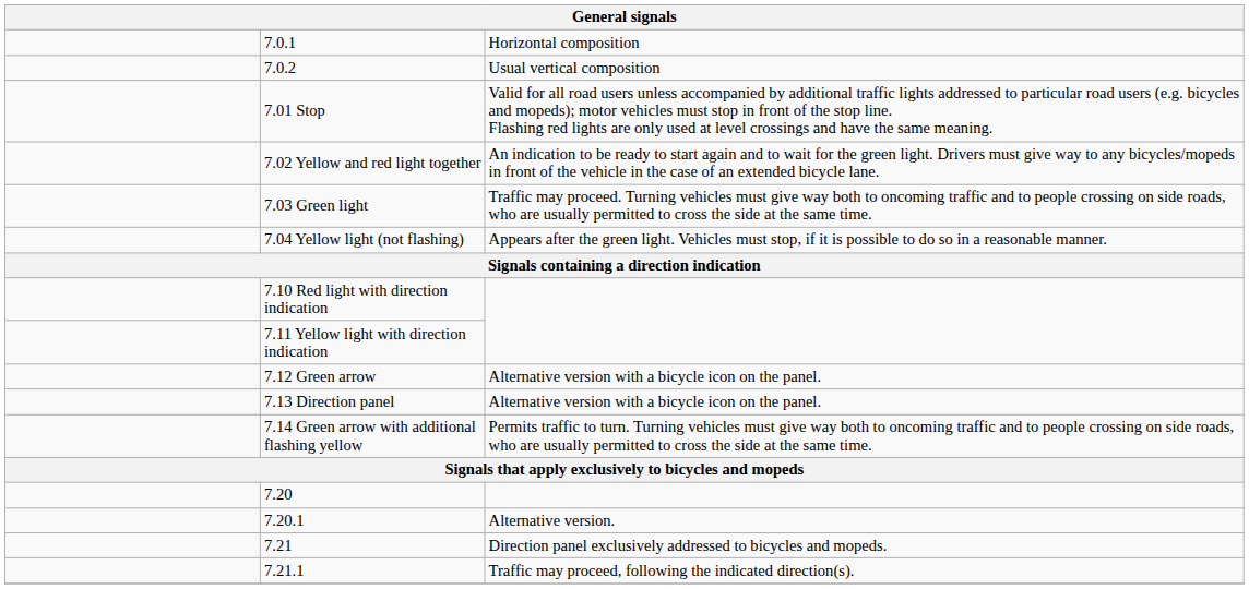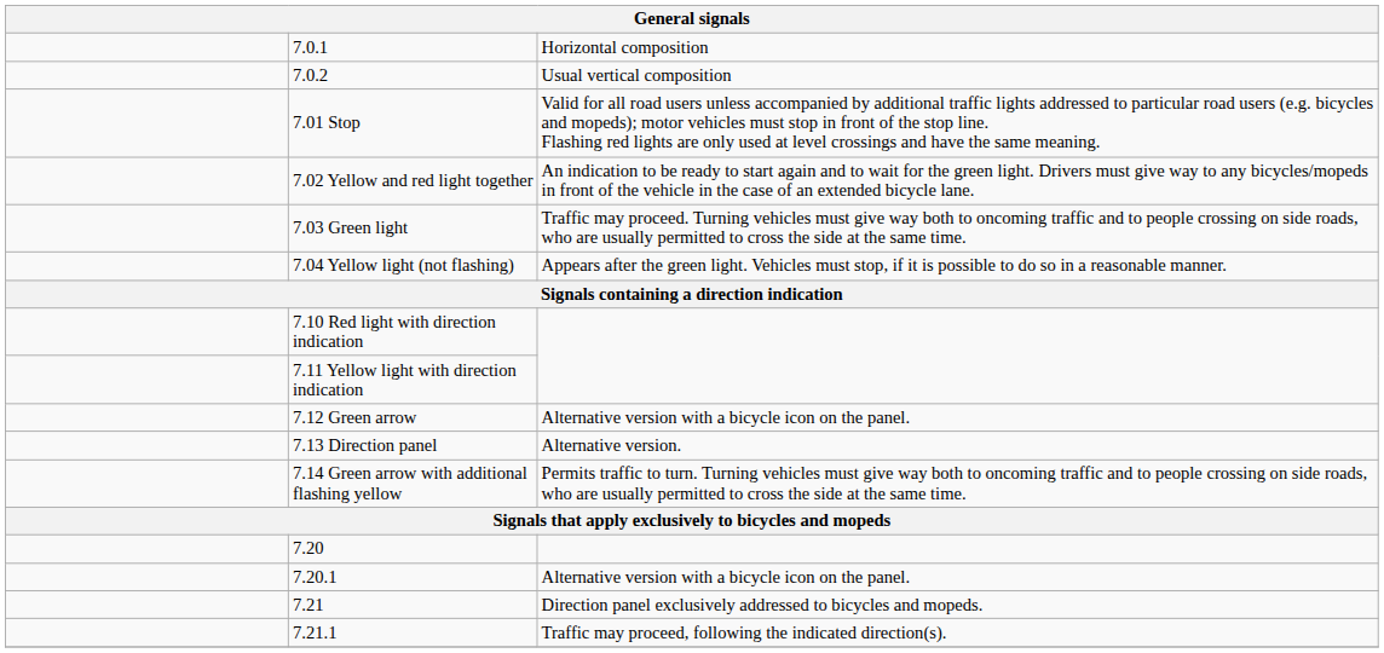7.13 Direction panel | column 3: Alternative version with a bicycle icon on the panel. -> Alternative version.
7.20.1 | column 3: Alternative version. -> Alternative version with a bicycle icon on the panel.
